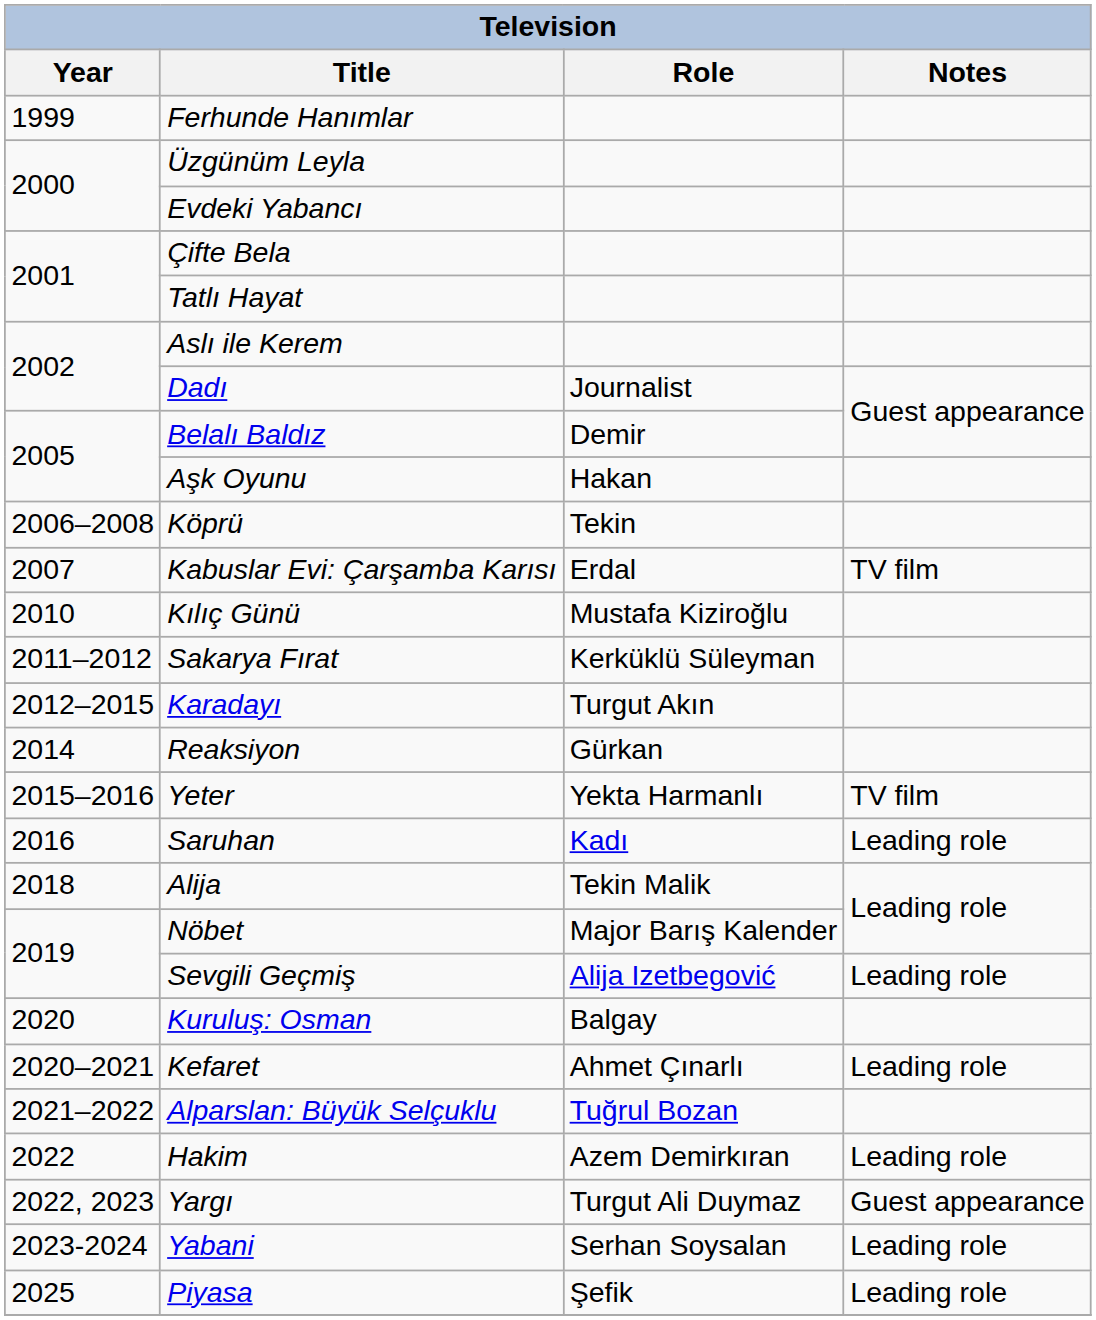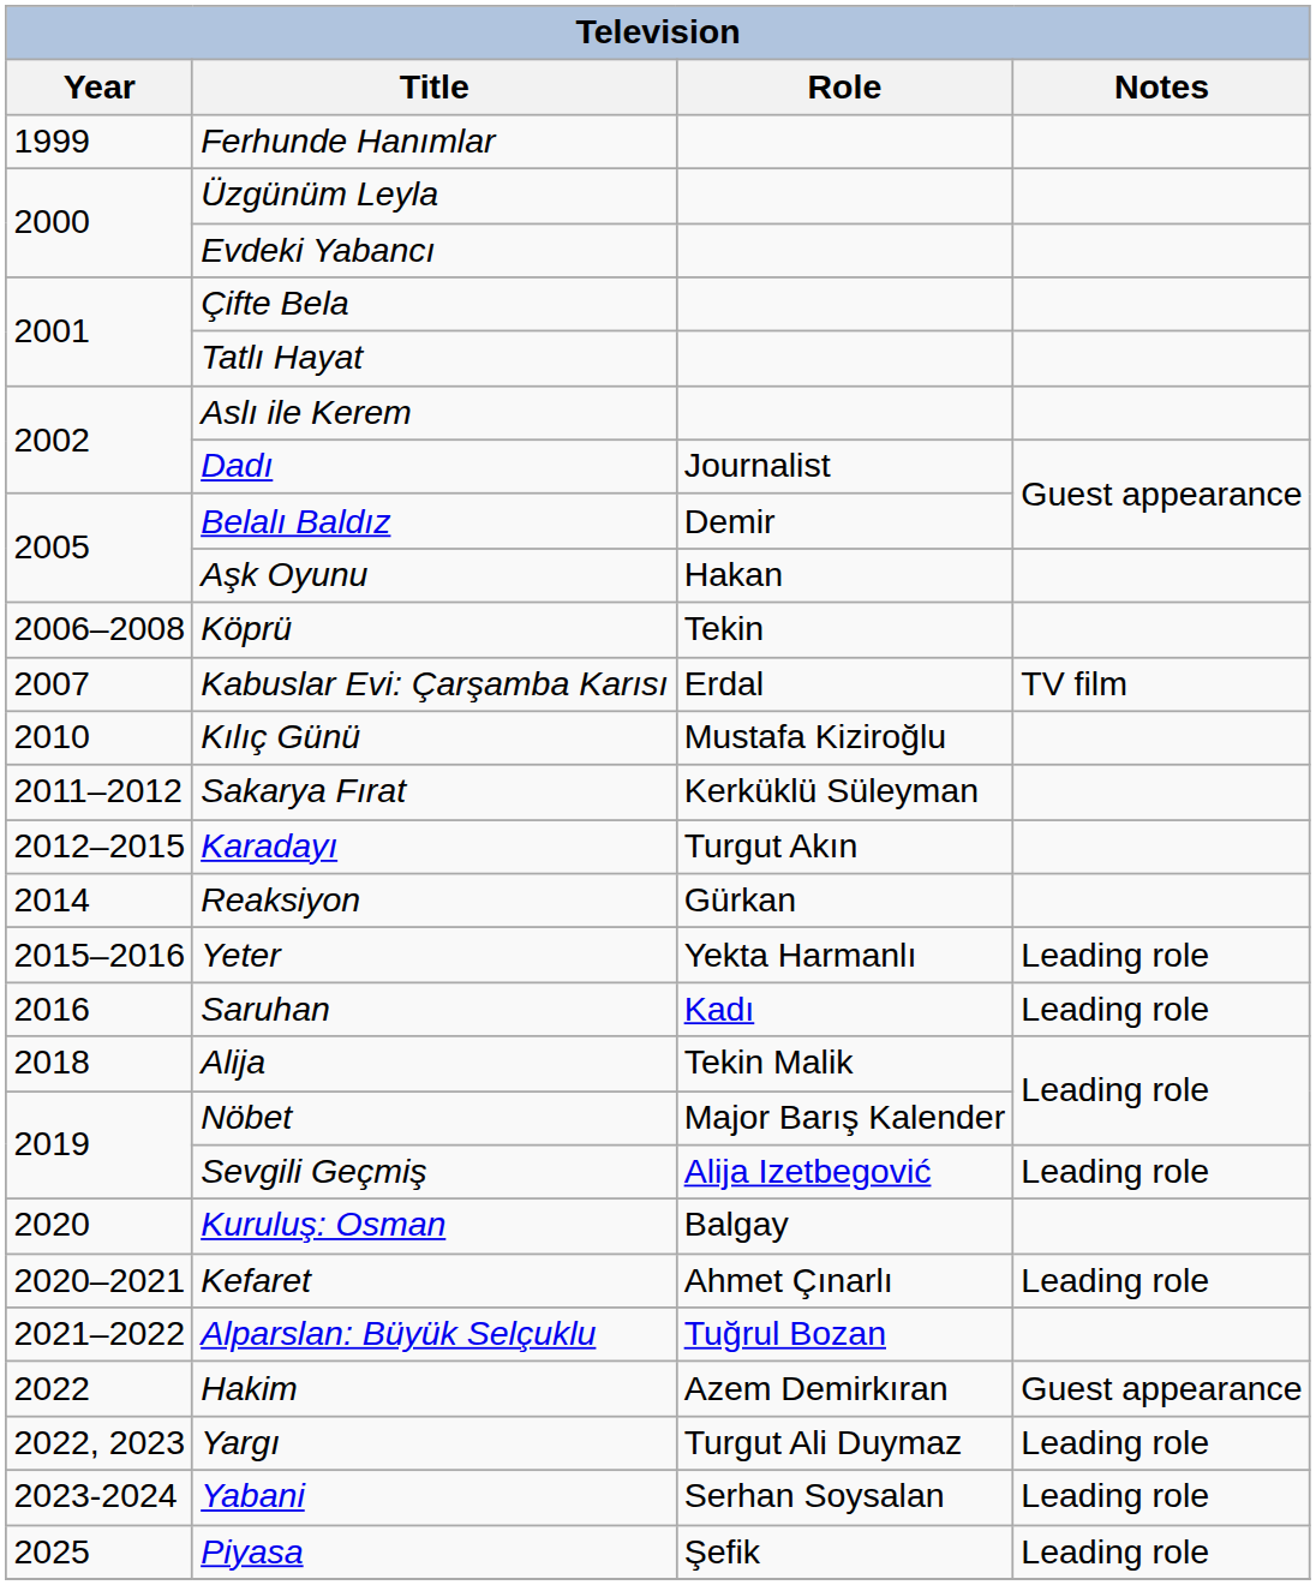Yeter | Notes: TV film -> Leading role
Hakim | Notes: Leading role -> Guest appearance
Yargı | Notes: Guest appearance -> Leading role
